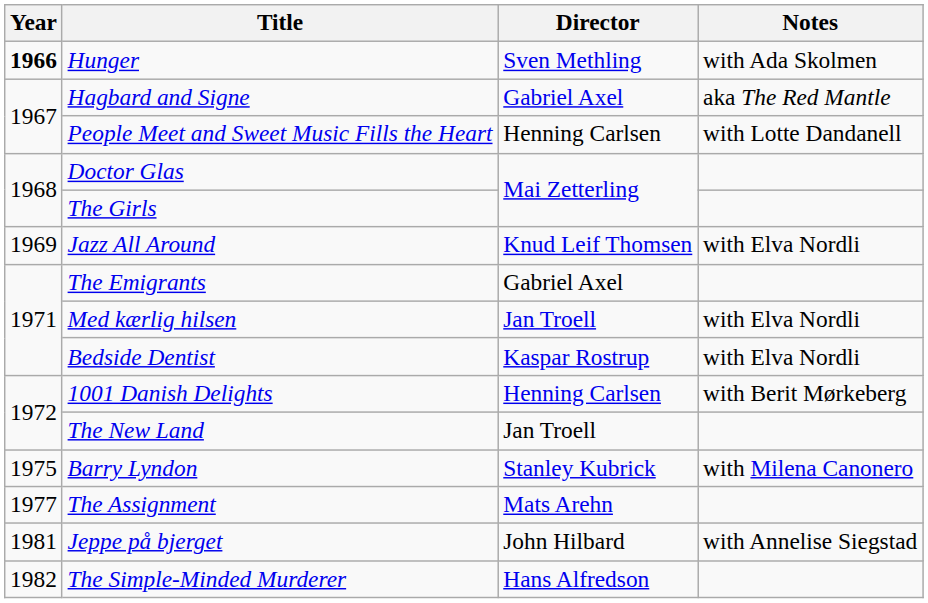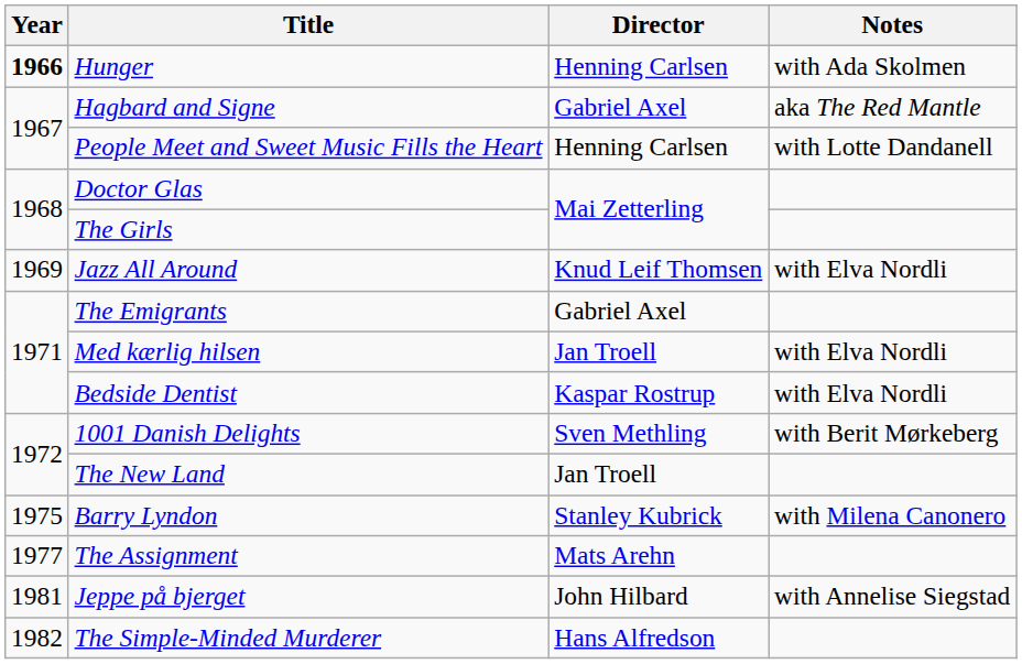Hunger | Director: Sven Methling -> Henning Carlsen
1001 Danish Delights | Director: Henning Carlsen -> Sven Methling
